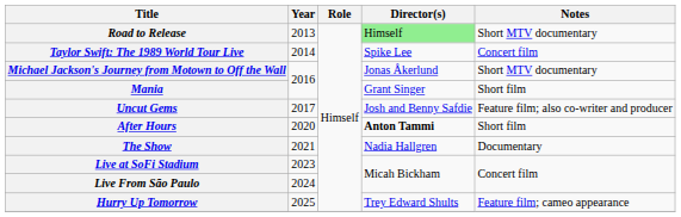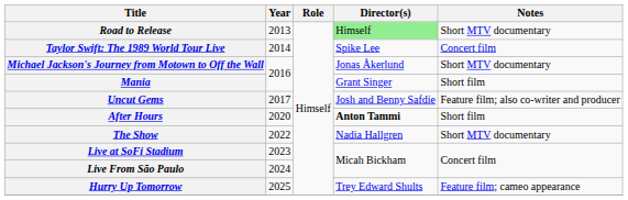The Show | Year: 2021 -> 2022
The Show | Notes: Documentary -> Short MTV documentary
